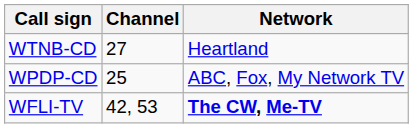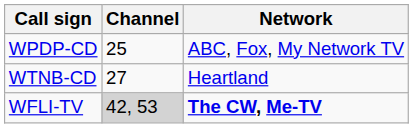rows swapped: WPDP-CD <-> WTNB-CD
WFLI-TV | Channel: no background -> lightgrey background
